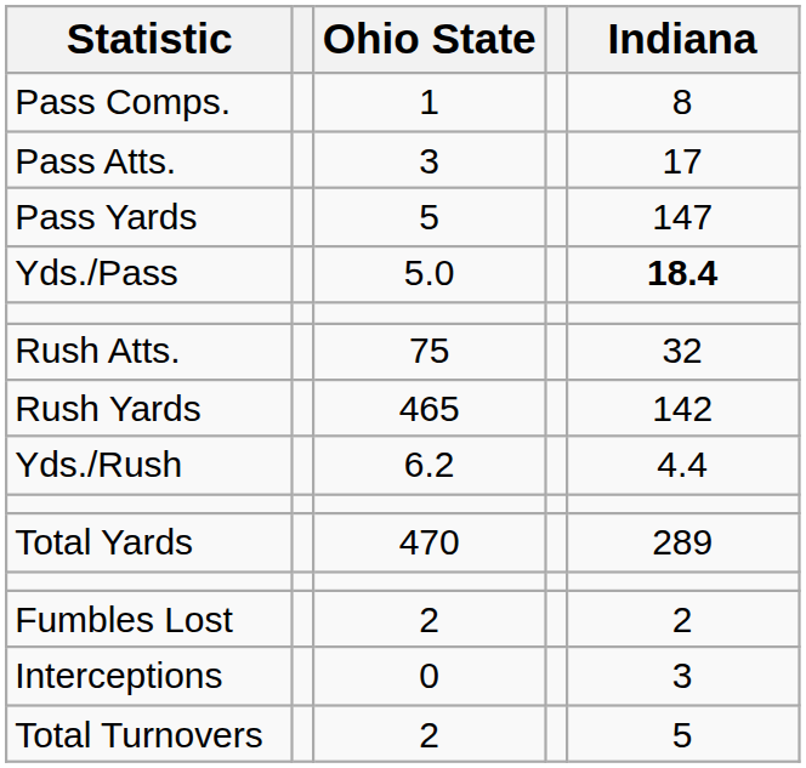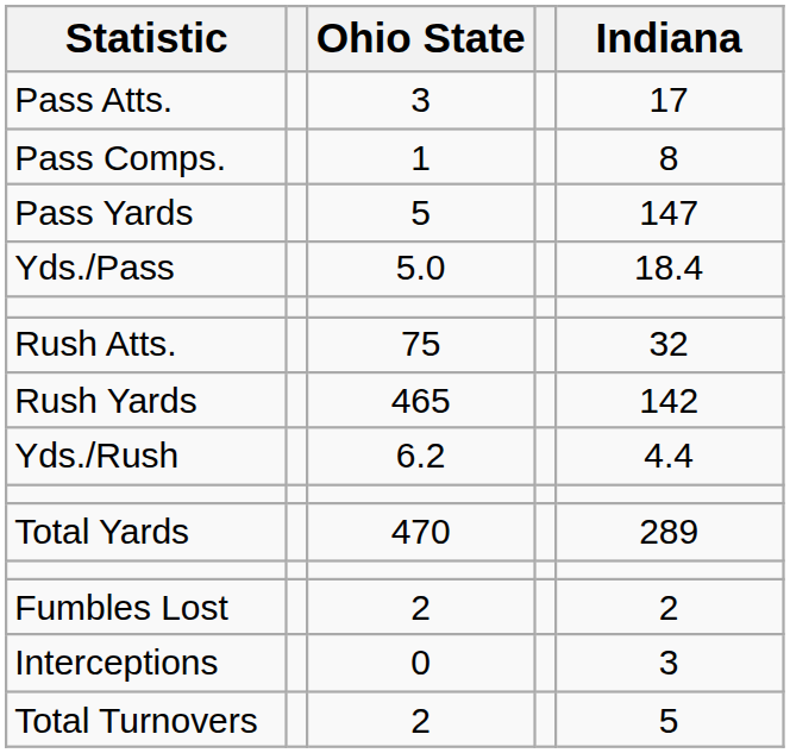rows swapped: Pass Atts. <-> Pass Comps.
Yds./Pass | Indiana: bold -> normal
